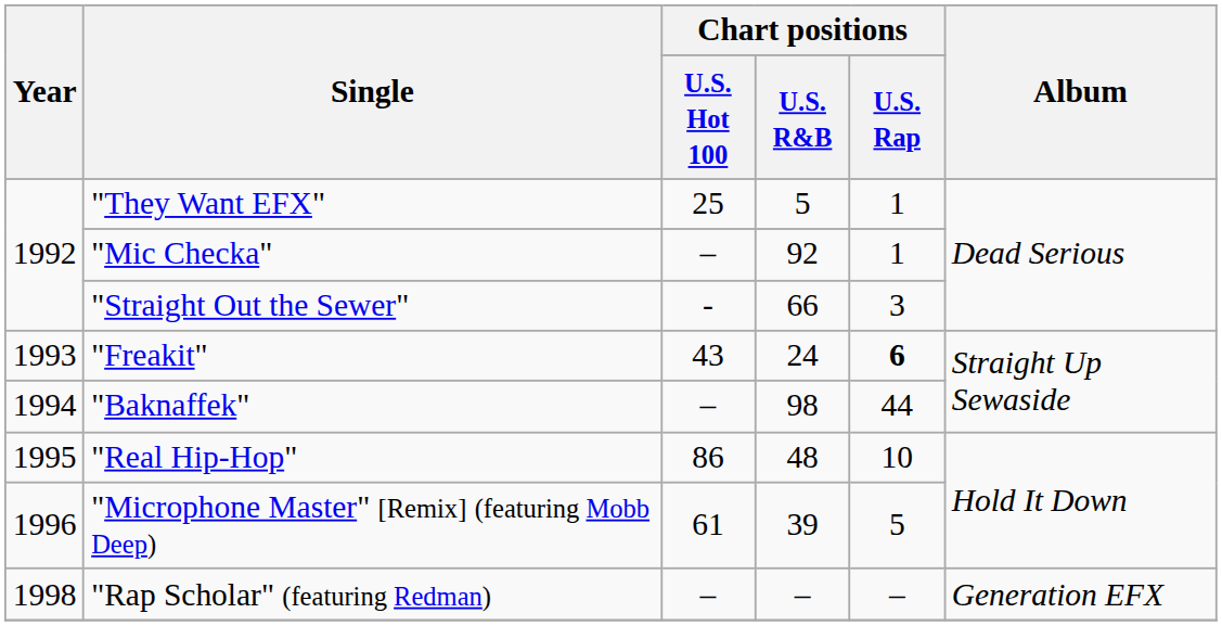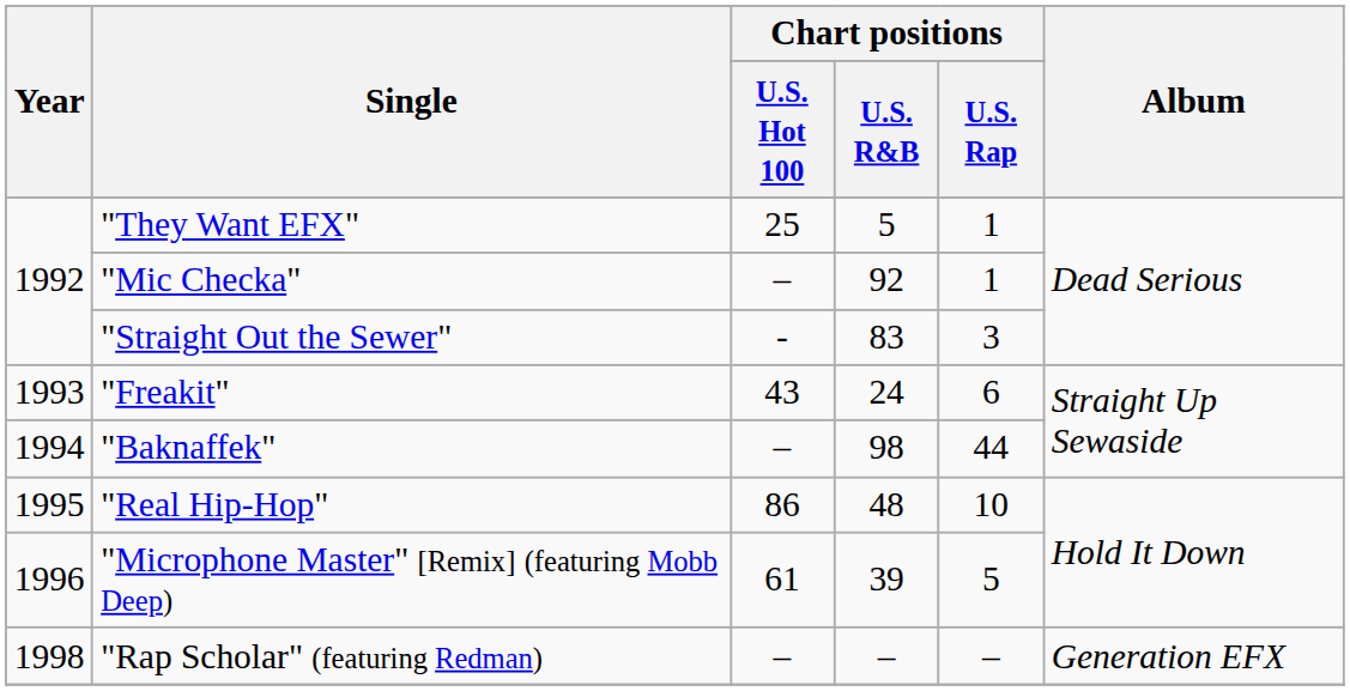"Straight Out the Sewer" | Chart positions / U.S. R&B: 66 -> 83
"Freakit" | Chart positions / U.S. Rap: bold -> normal
